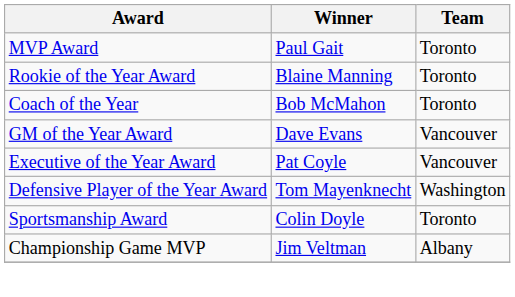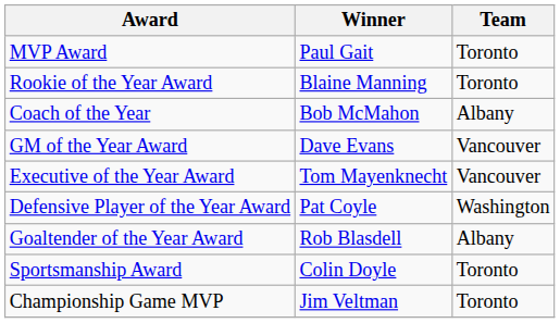Coach of the Year | Team: Toronto -> Albany
Executive of the Year Award | Winner: Pat Coyle -> Tom Mayenknecht
Defensive Player of the Year Award | Winner: Tom Mayenknecht -> Pat Coyle
+ row: Goaltender of the Year Award | Rob Blasdell | Albany
Championship Game MVP | Team: Albany -> Toronto
